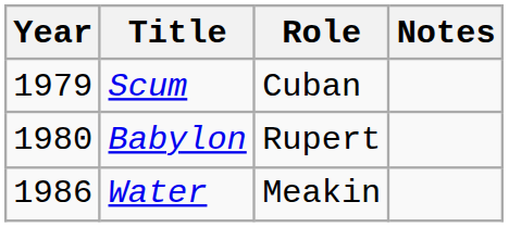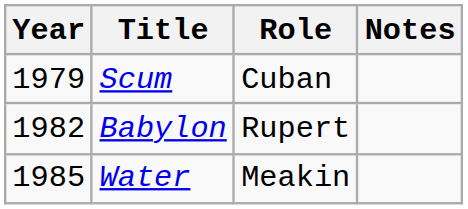Babylon | Year: 1980 -> 1982
Water | Year: 1986 -> 1985
